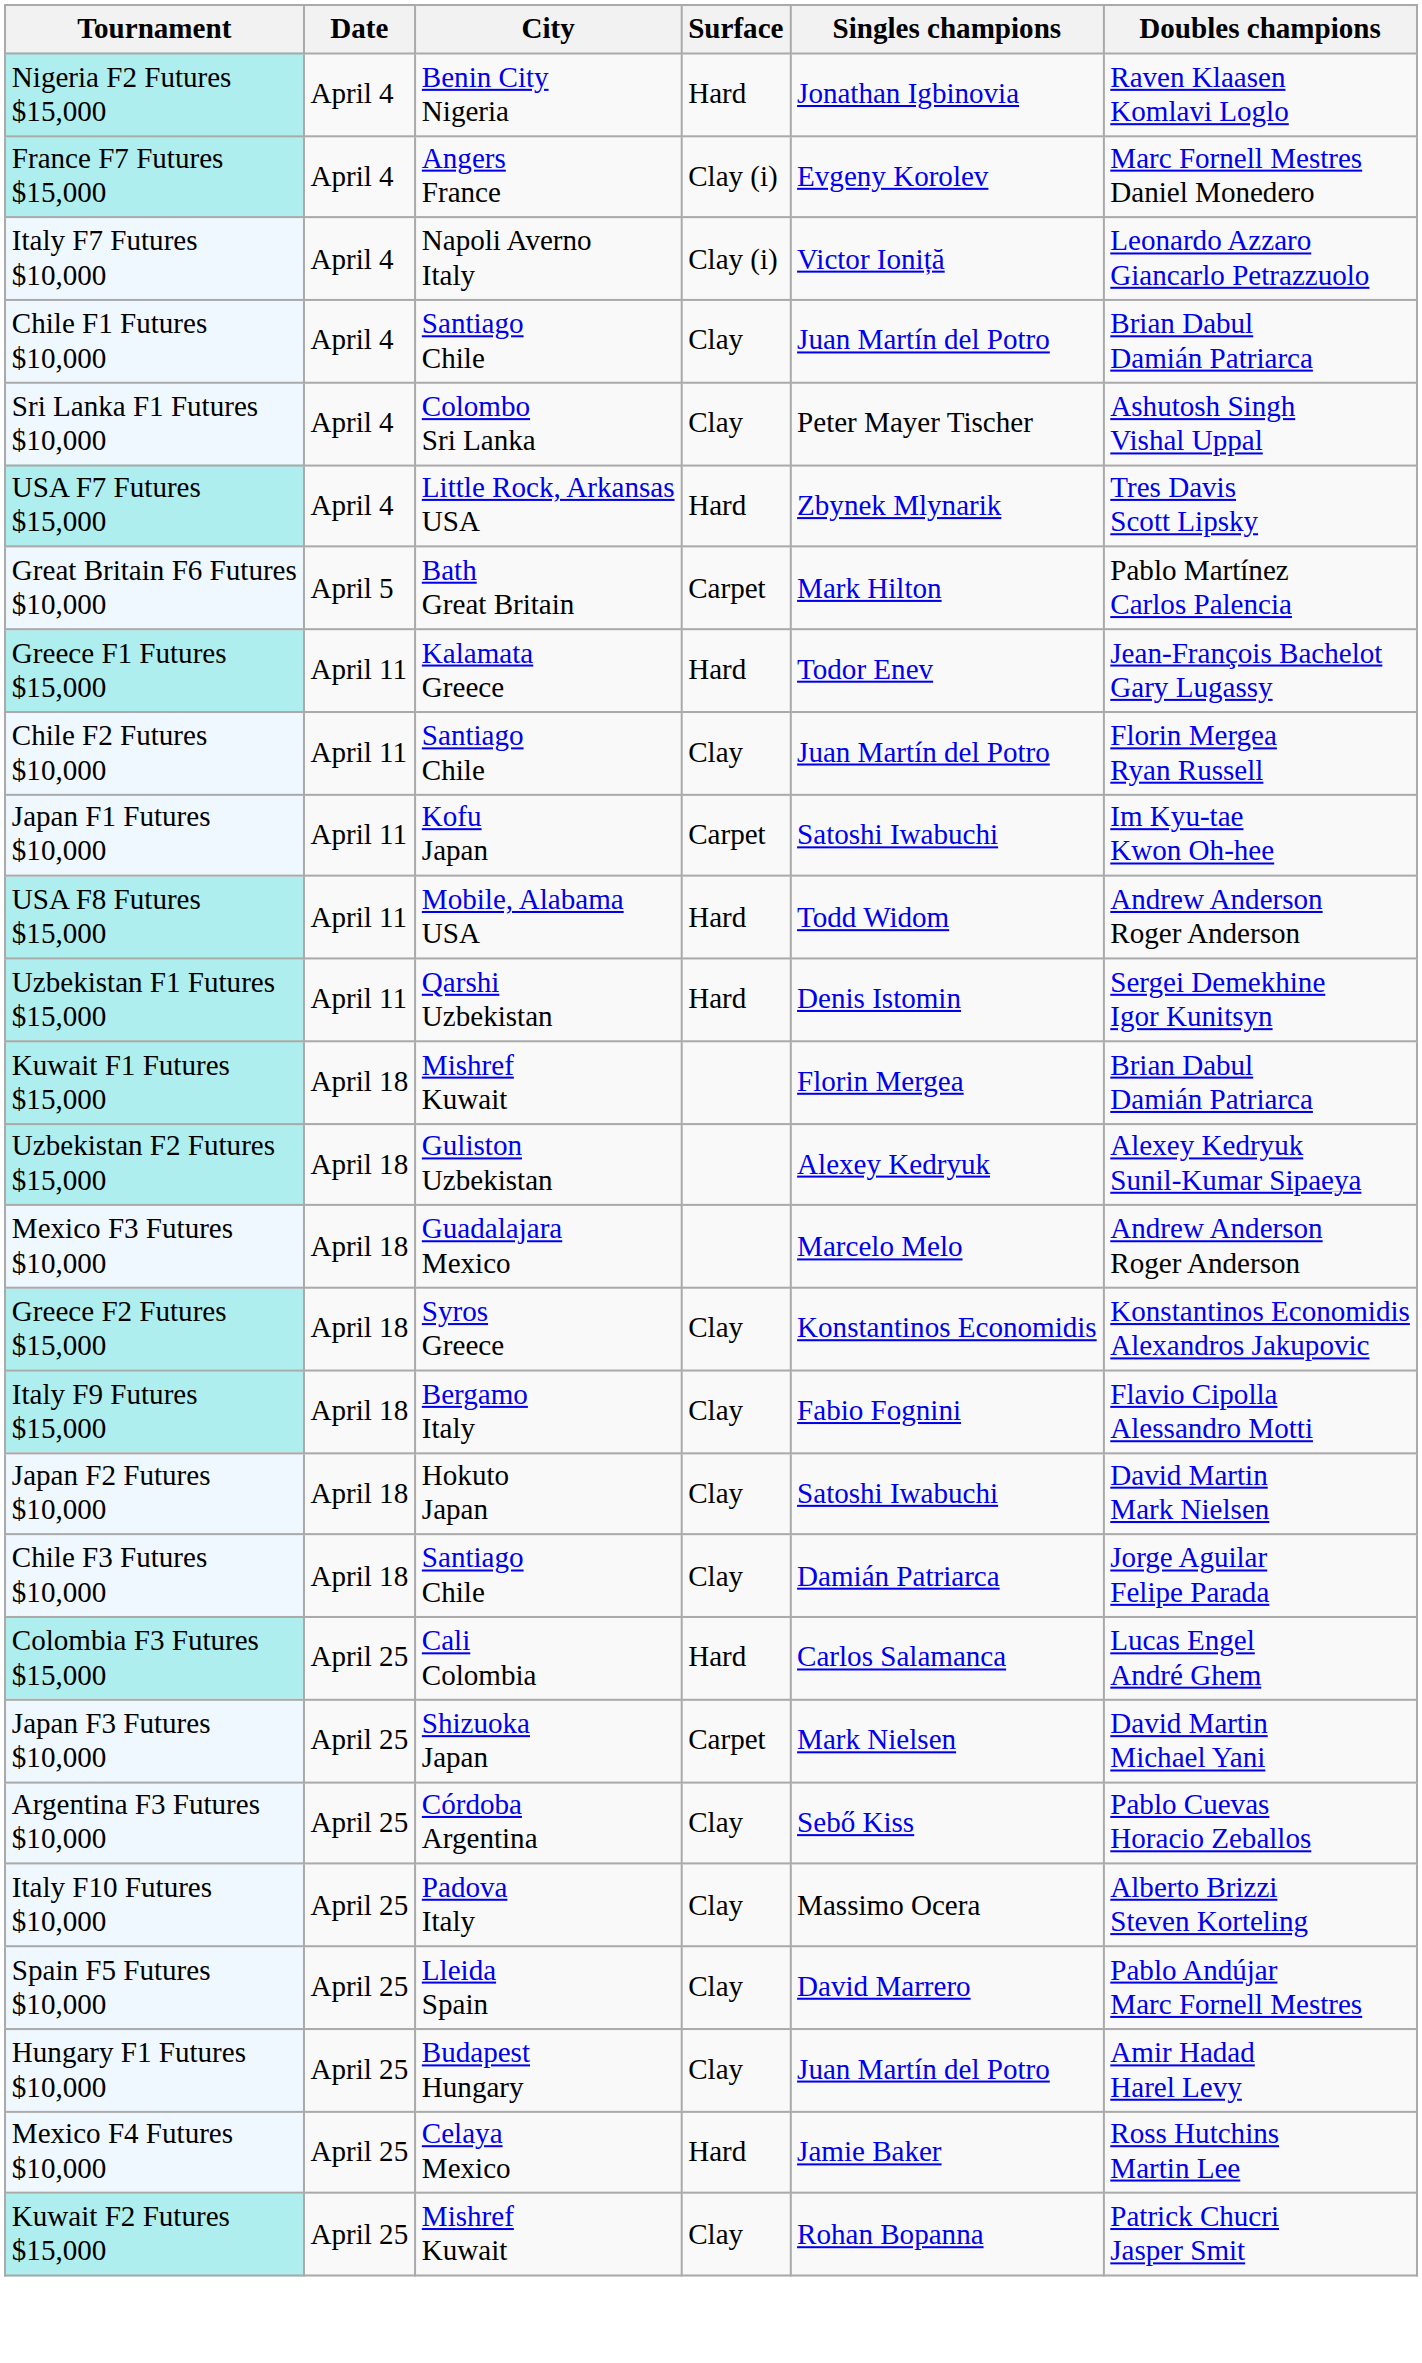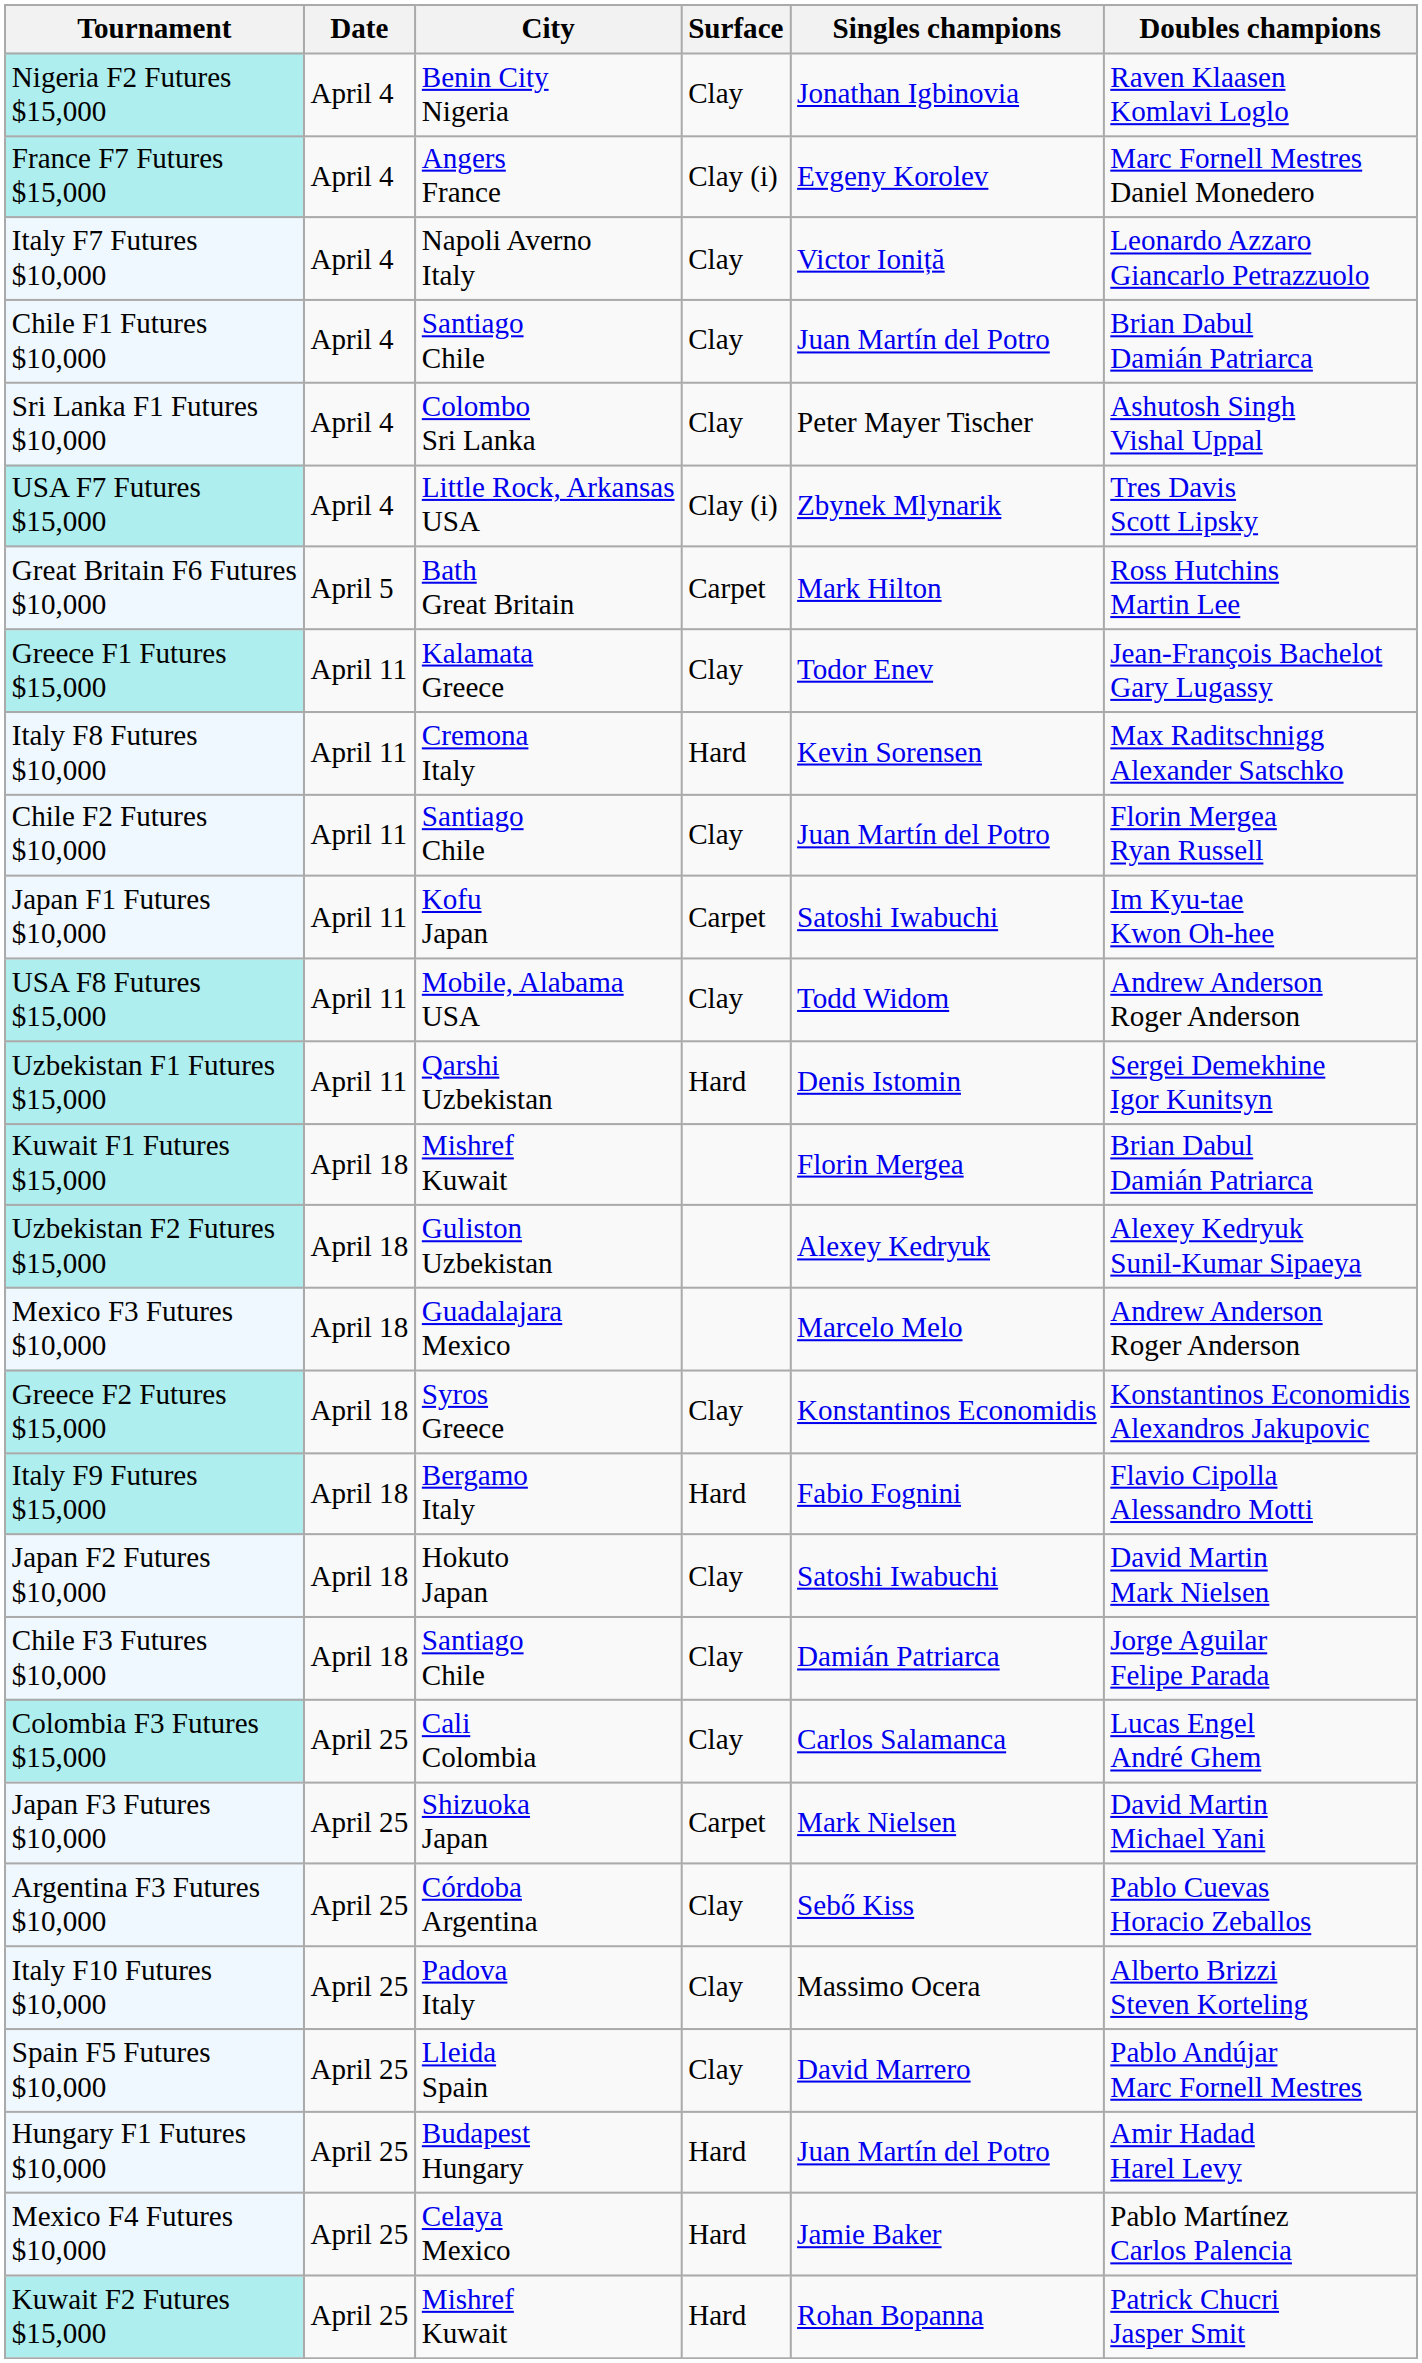Nigeria F2 Futures $15,000 | Surface: Hard -> Clay
Italy F7 Futures $10,000 | Surface: Clay (i) -> Clay
USA F7 Futures $15,000 | Surface: Hard -> Clay (i)
Great Britain F6 Futures $10,000 | Doubles champions: Pablo Martínez Carlos Palencia -> Ross Hutchins Martin Lee
Greece F1 Futures $15,000 | Surface: Hard -> Clay
+ row: Italy F8 Futures $10,000 | April 11 | Cremona Italy | Hard | Kevin Sorensen | Max Raditschnigg Alexander Satschko
USA F8 Futures $15,000 | Surface: Hard -> Clay
Italy F9 Futures $15,000 | Surface: Clay -> Hard
Colombia F3 Futures $15,000 | Surface: Hard -> Clay
Hungary F1 Futures $10,000 | Surface: Clay -> Hard
Mexico F4 Futures $10,000 | Doubles champions: Ross Hutchins Martin Lee -> Pablo Martínez Carlos Palencia
Kuwait F2 Futures $15,000 | Surface: Clay -> Hard
